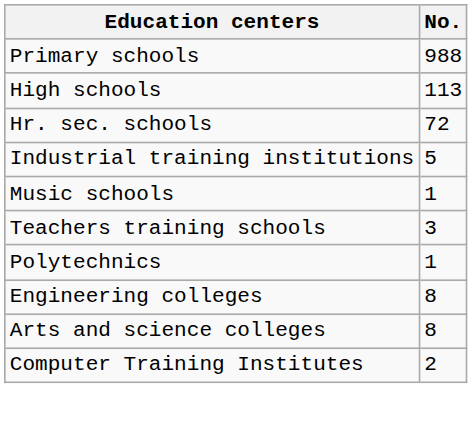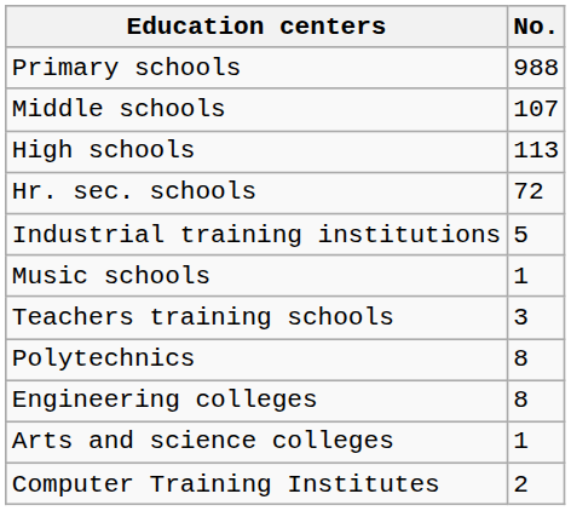+ row: Middle schools | 107
Polytechnics | No.: 1 -> 8
Arts and science colleges | No.: 8 -> 1
